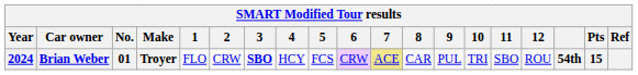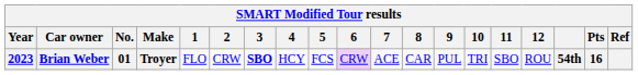Brian Weber | Year: 2024 -> 2023
Brian Weber | 7: khaki background -> no background
Brian Weber | Pts: 15 -> 16
